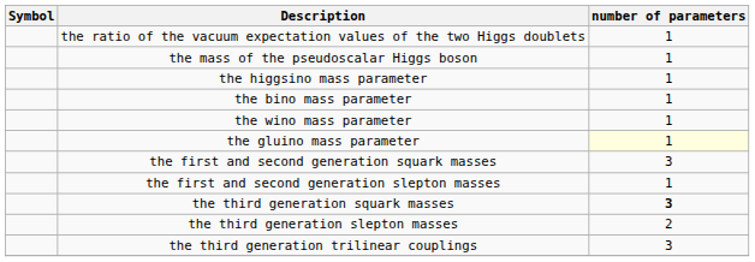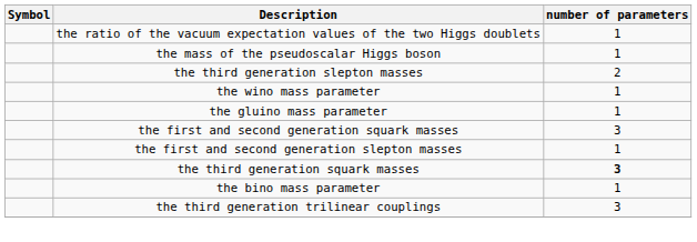- row: the higgsino mass parameter | 1
rows swapped: the bino mass parameter <-> the third generation slepton masses
the gluino mass parameter | number of parameters: lightyellow background -> no background
